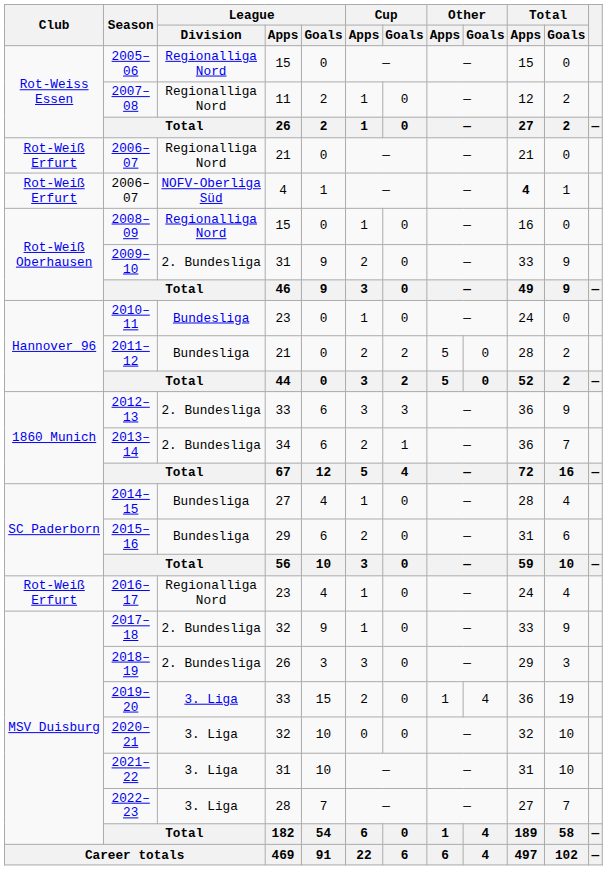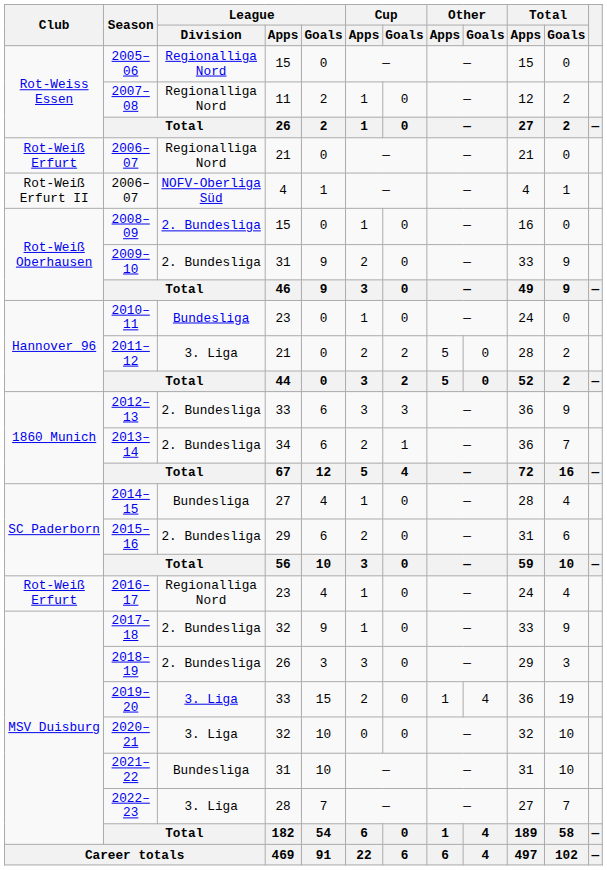2006–07 / 4 | Club: Rot-Weiß Erfurt -> Rot-Weiß Erfurt II
2006–07 / 4 | Total / Apps: bold -> normal
2008–09 | League / Division: Regionalliga Nord -> 2. Bundesliga
2011–12 | League / Division: Bundesliga -> 3. Liga
2015–16 | League / Division: Bundesliga -> 2. Bundesliga
2021–22 | League / Division: 3. Liga -> Bundesliga
